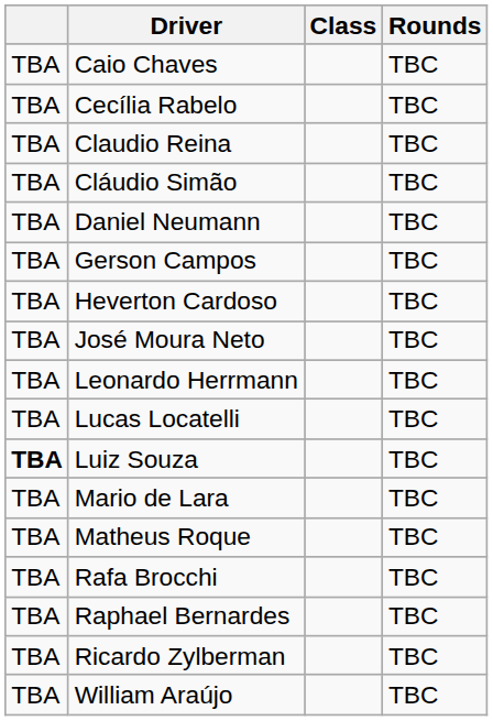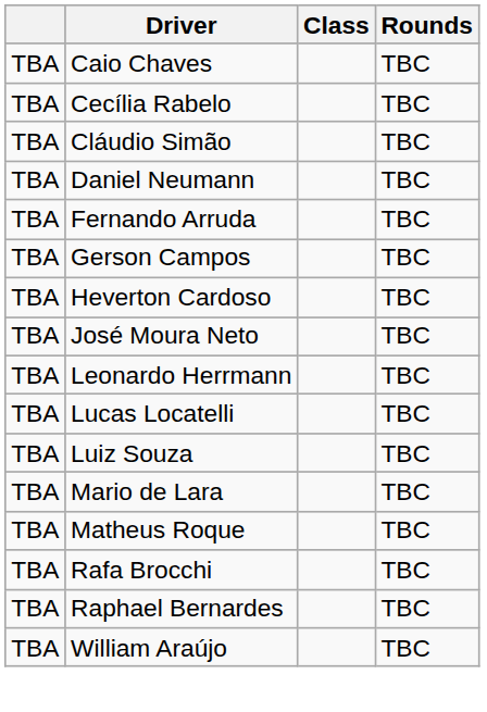- row: TBA | Claudio Reina | TBC
+ row: TBA | Fernando Arruda | TBC
Luiz Souza | column 1: bold -> normal
- row: TBA | Ricardo Zylberman | TBC
